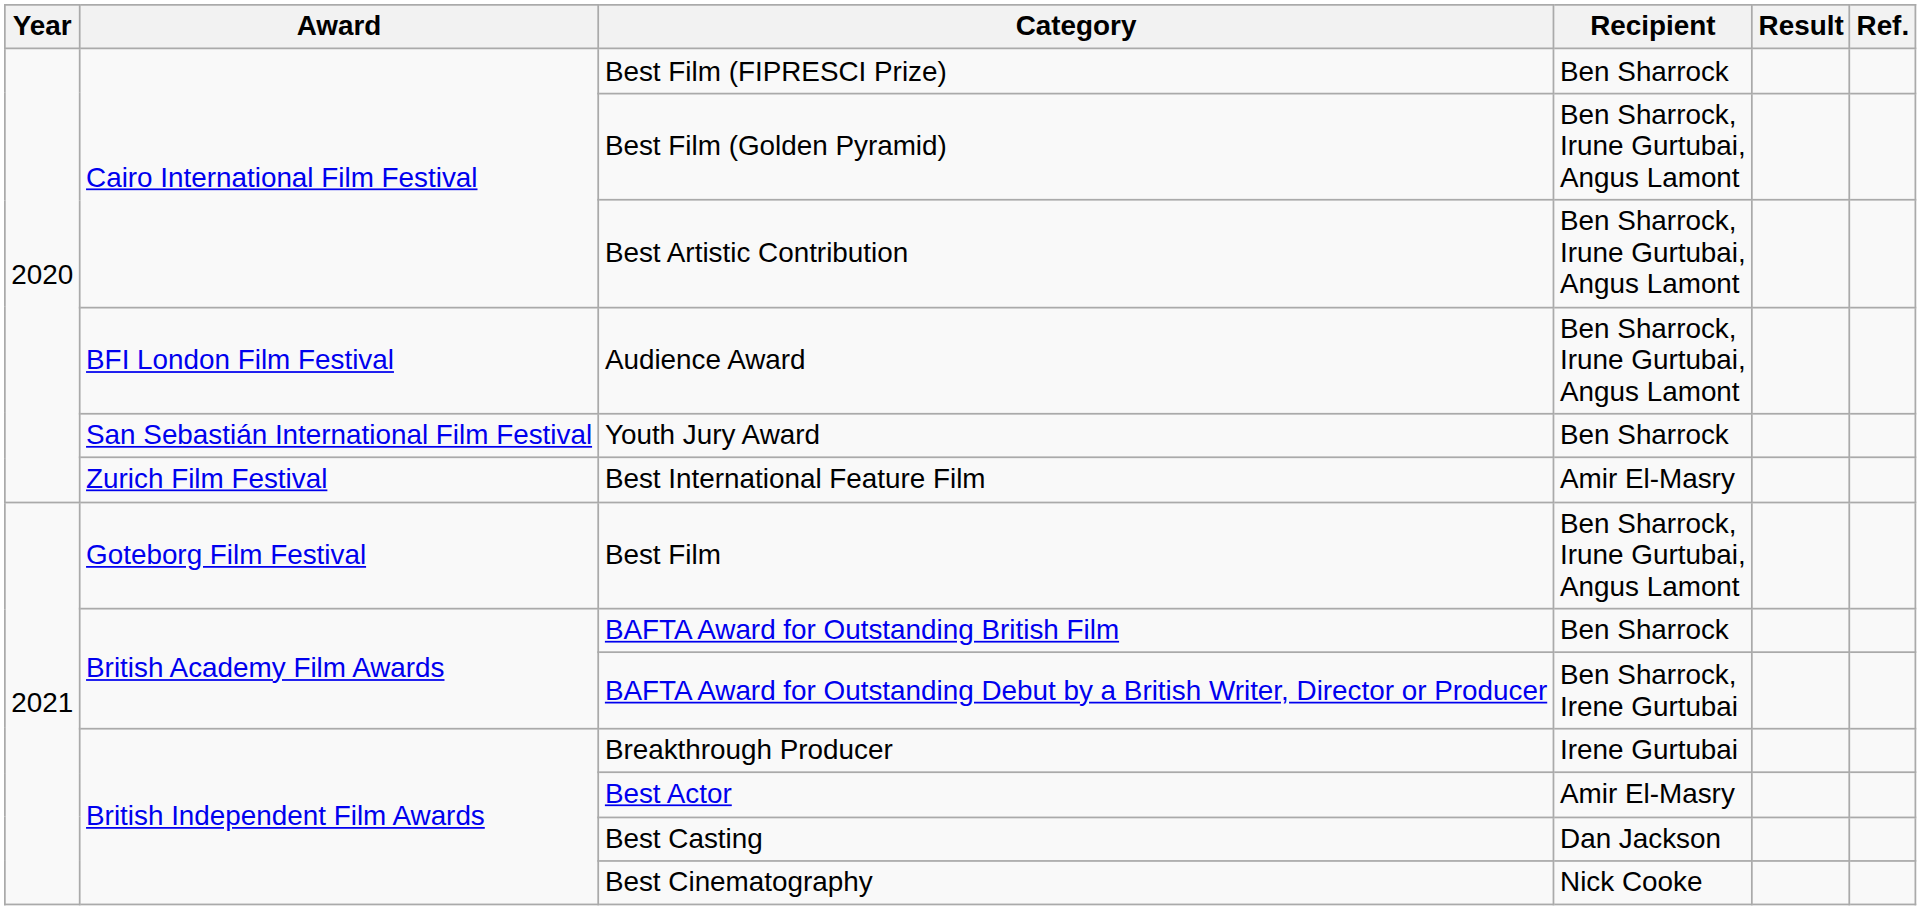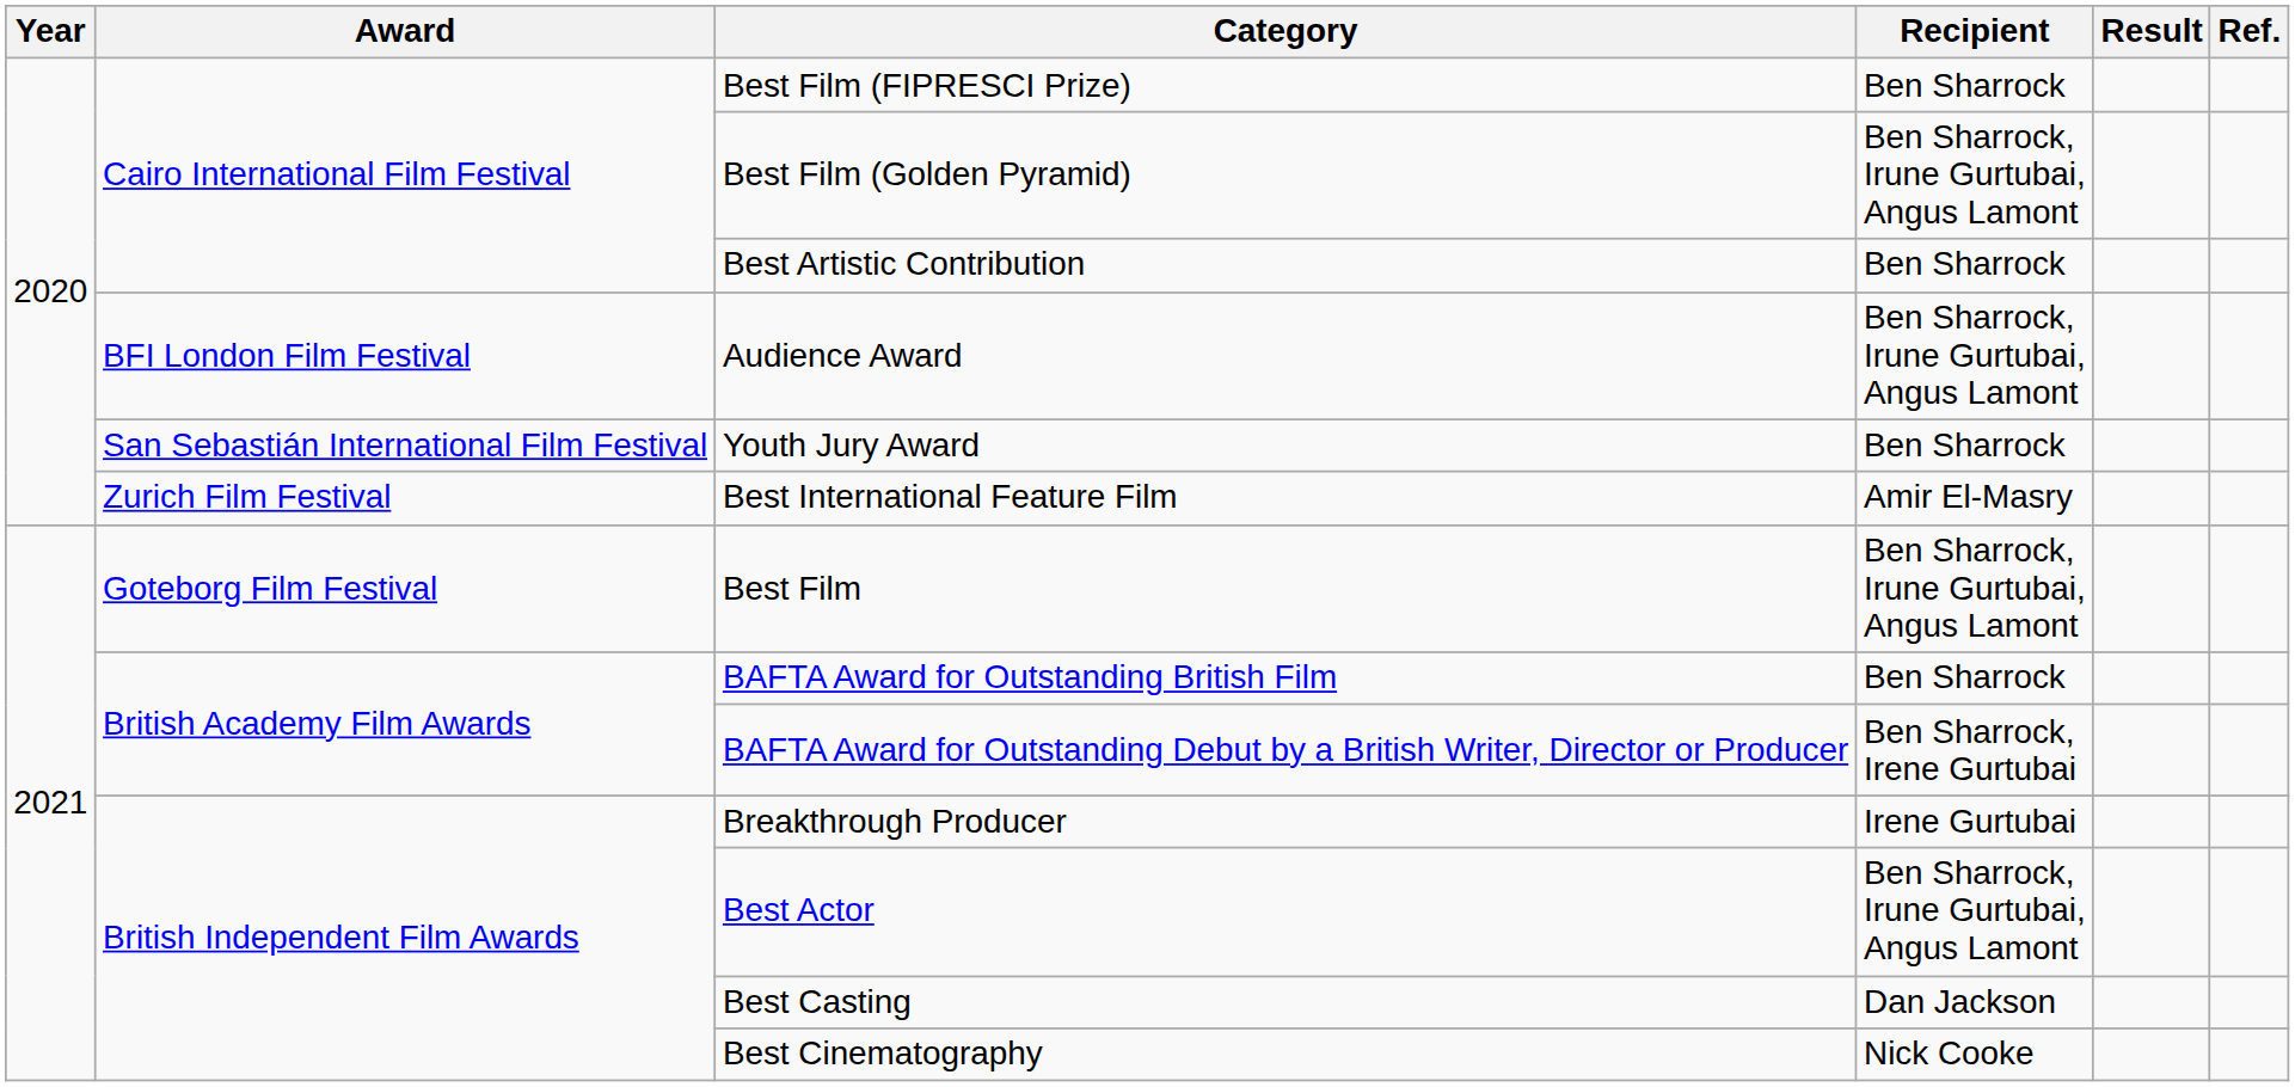Best Artistic Contribution | Recipient: Ben Sharrock, Irune Gurtubai, Angus Lamont -> Ben Sharrock
Best Actor | Recipient: Amir El-Masry -> Ben Sharrock, Irune Gurtubai, Angus Lamont
